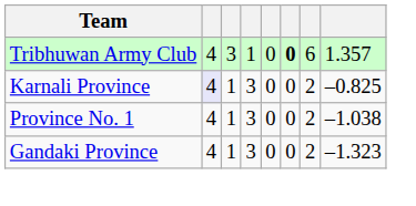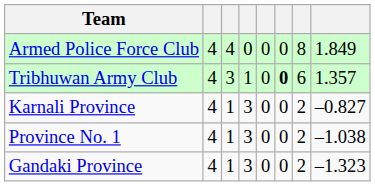+ row: Armed Police Force Club | 4 | 4 | 0 | 0 | 0 | 8 | 1.849
Karnali Province | column 2: lavender background -> no background
Karnali Province | column 8: –0.825 -> –0.827
